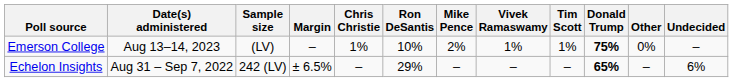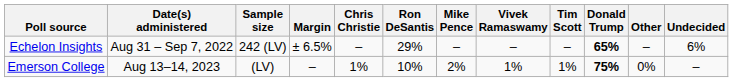rows swapped: Emerson College <-> Echelon Insights
